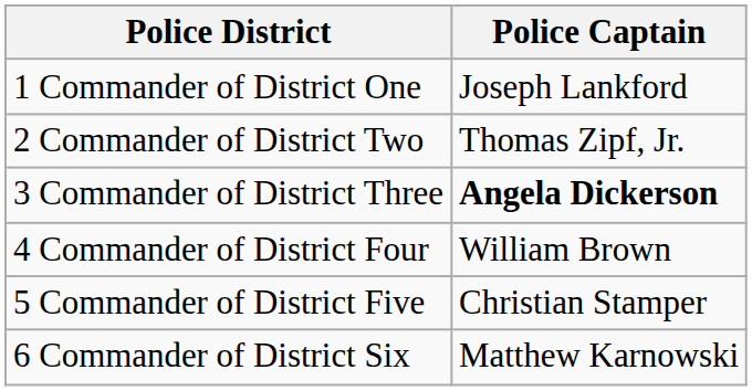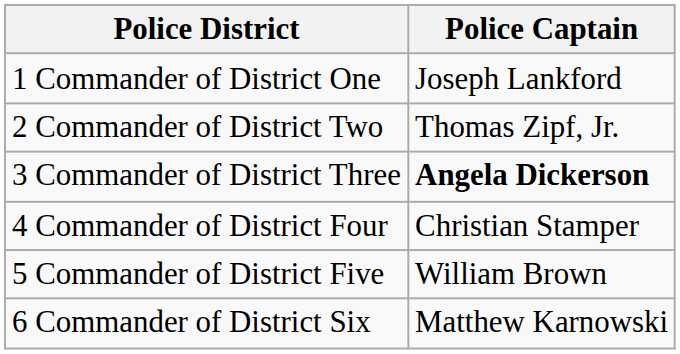4 Commander of District Four | Police Captain: William Brown -> Christian Stamper
5 Commander of District Five | Police Captain: Christian Stamper -> William Brown
